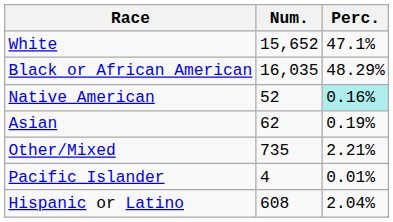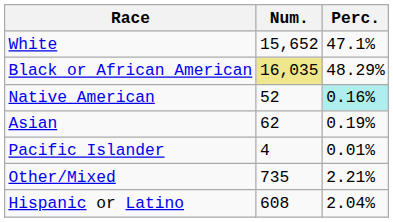Black or African American | Num.: no background -> khaki background
rows swapped: Pacific Islander <-> Other/Mixed
